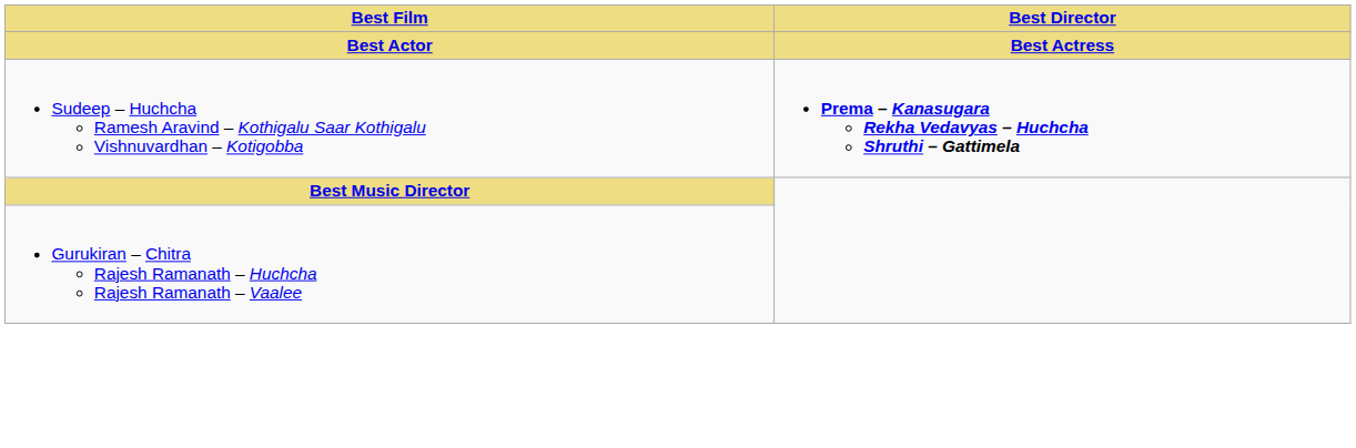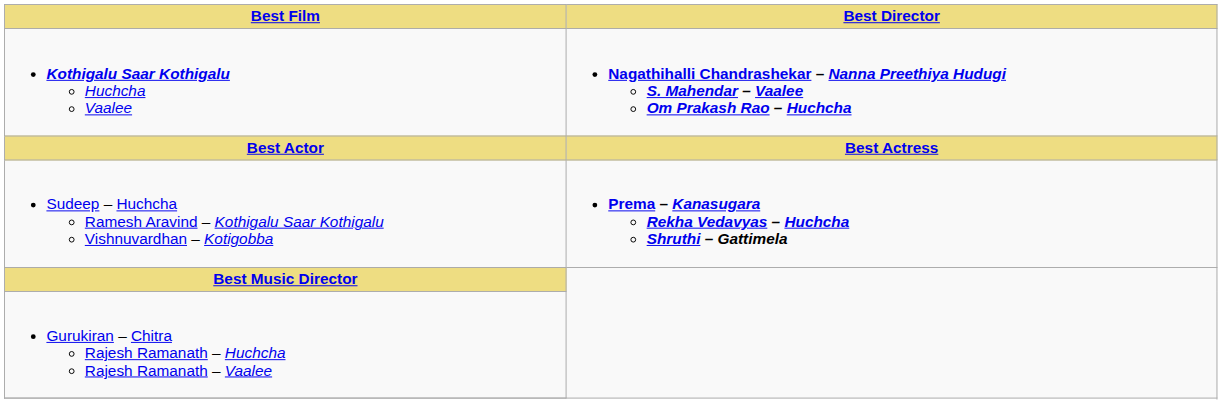+ row: Kothigalu Saar Kothigalu Huchcha Vaalee | Nagathihalli Chandrashekar – Nanna Preethiya Hudugi S. Mahendar – Vaalee Om Prakash Rao – Huchcha
